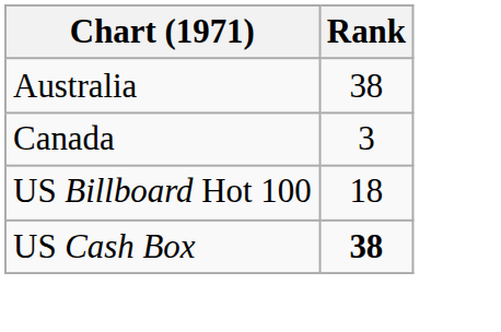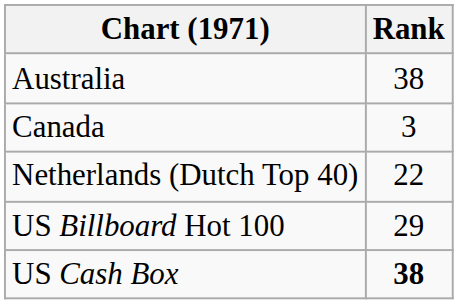+ row: Netherlands (Dutch Top 40) | 22
US Billboard Hot 100 | Rank: 18 -> 29
